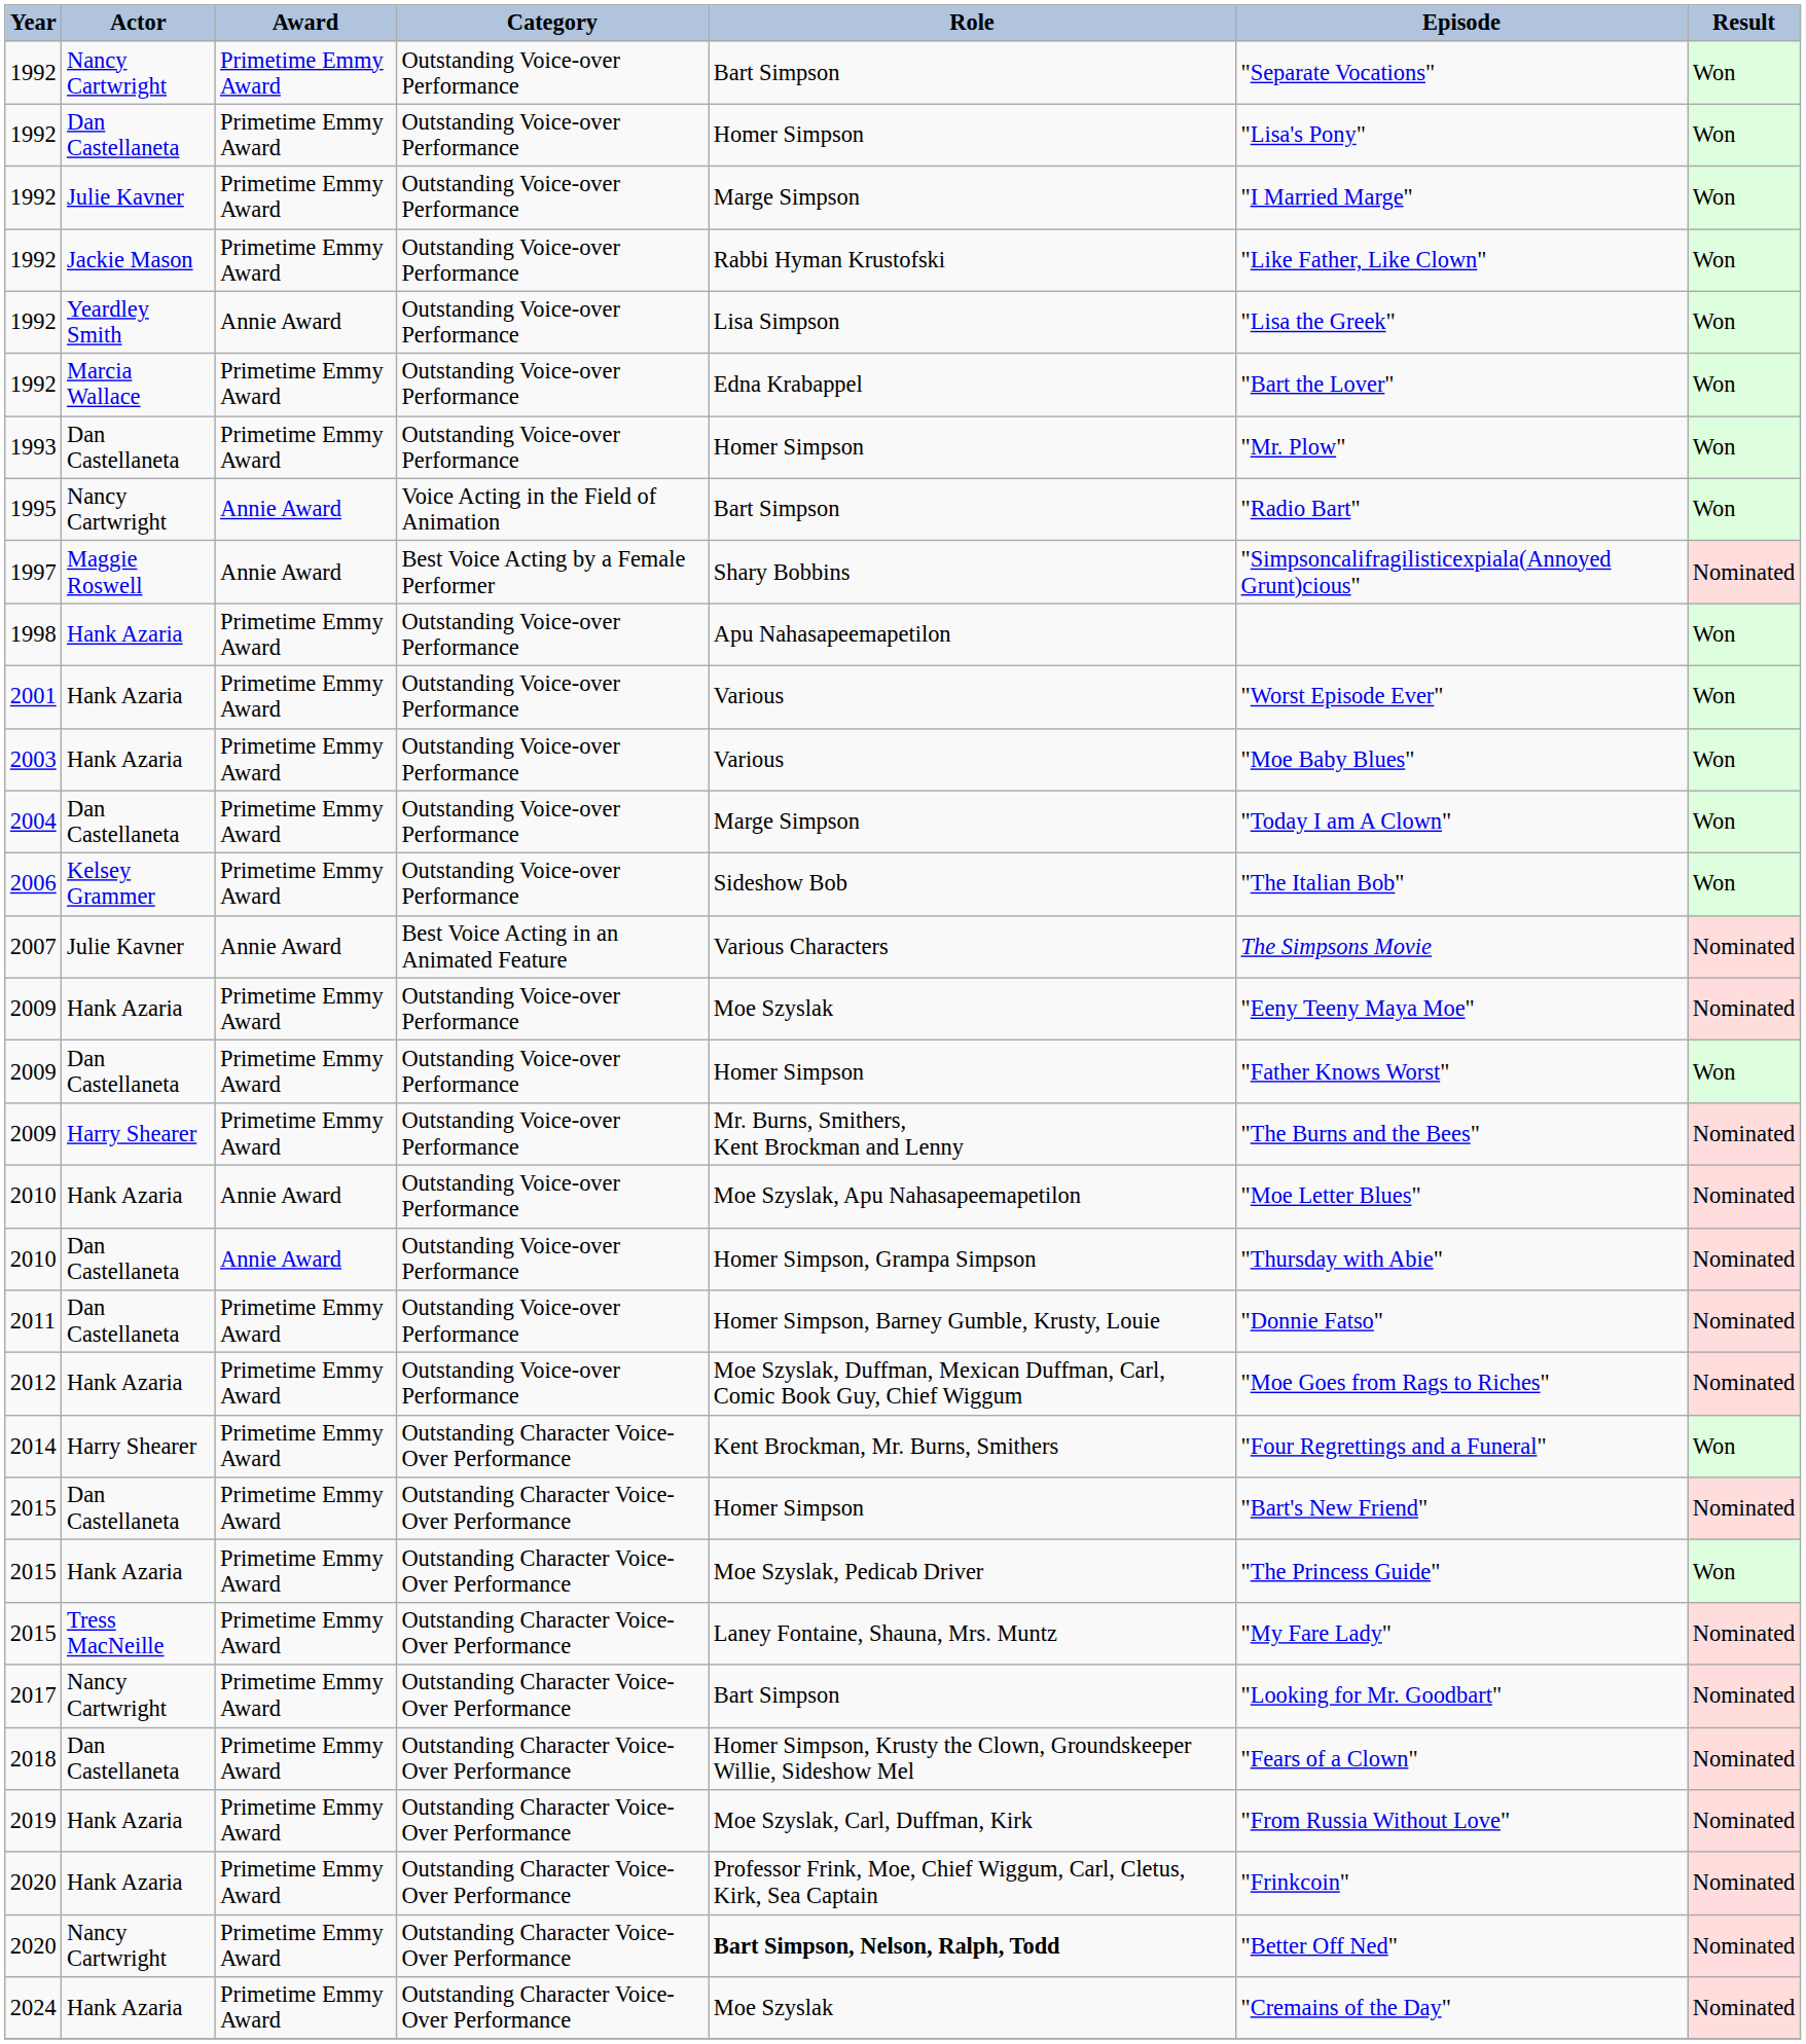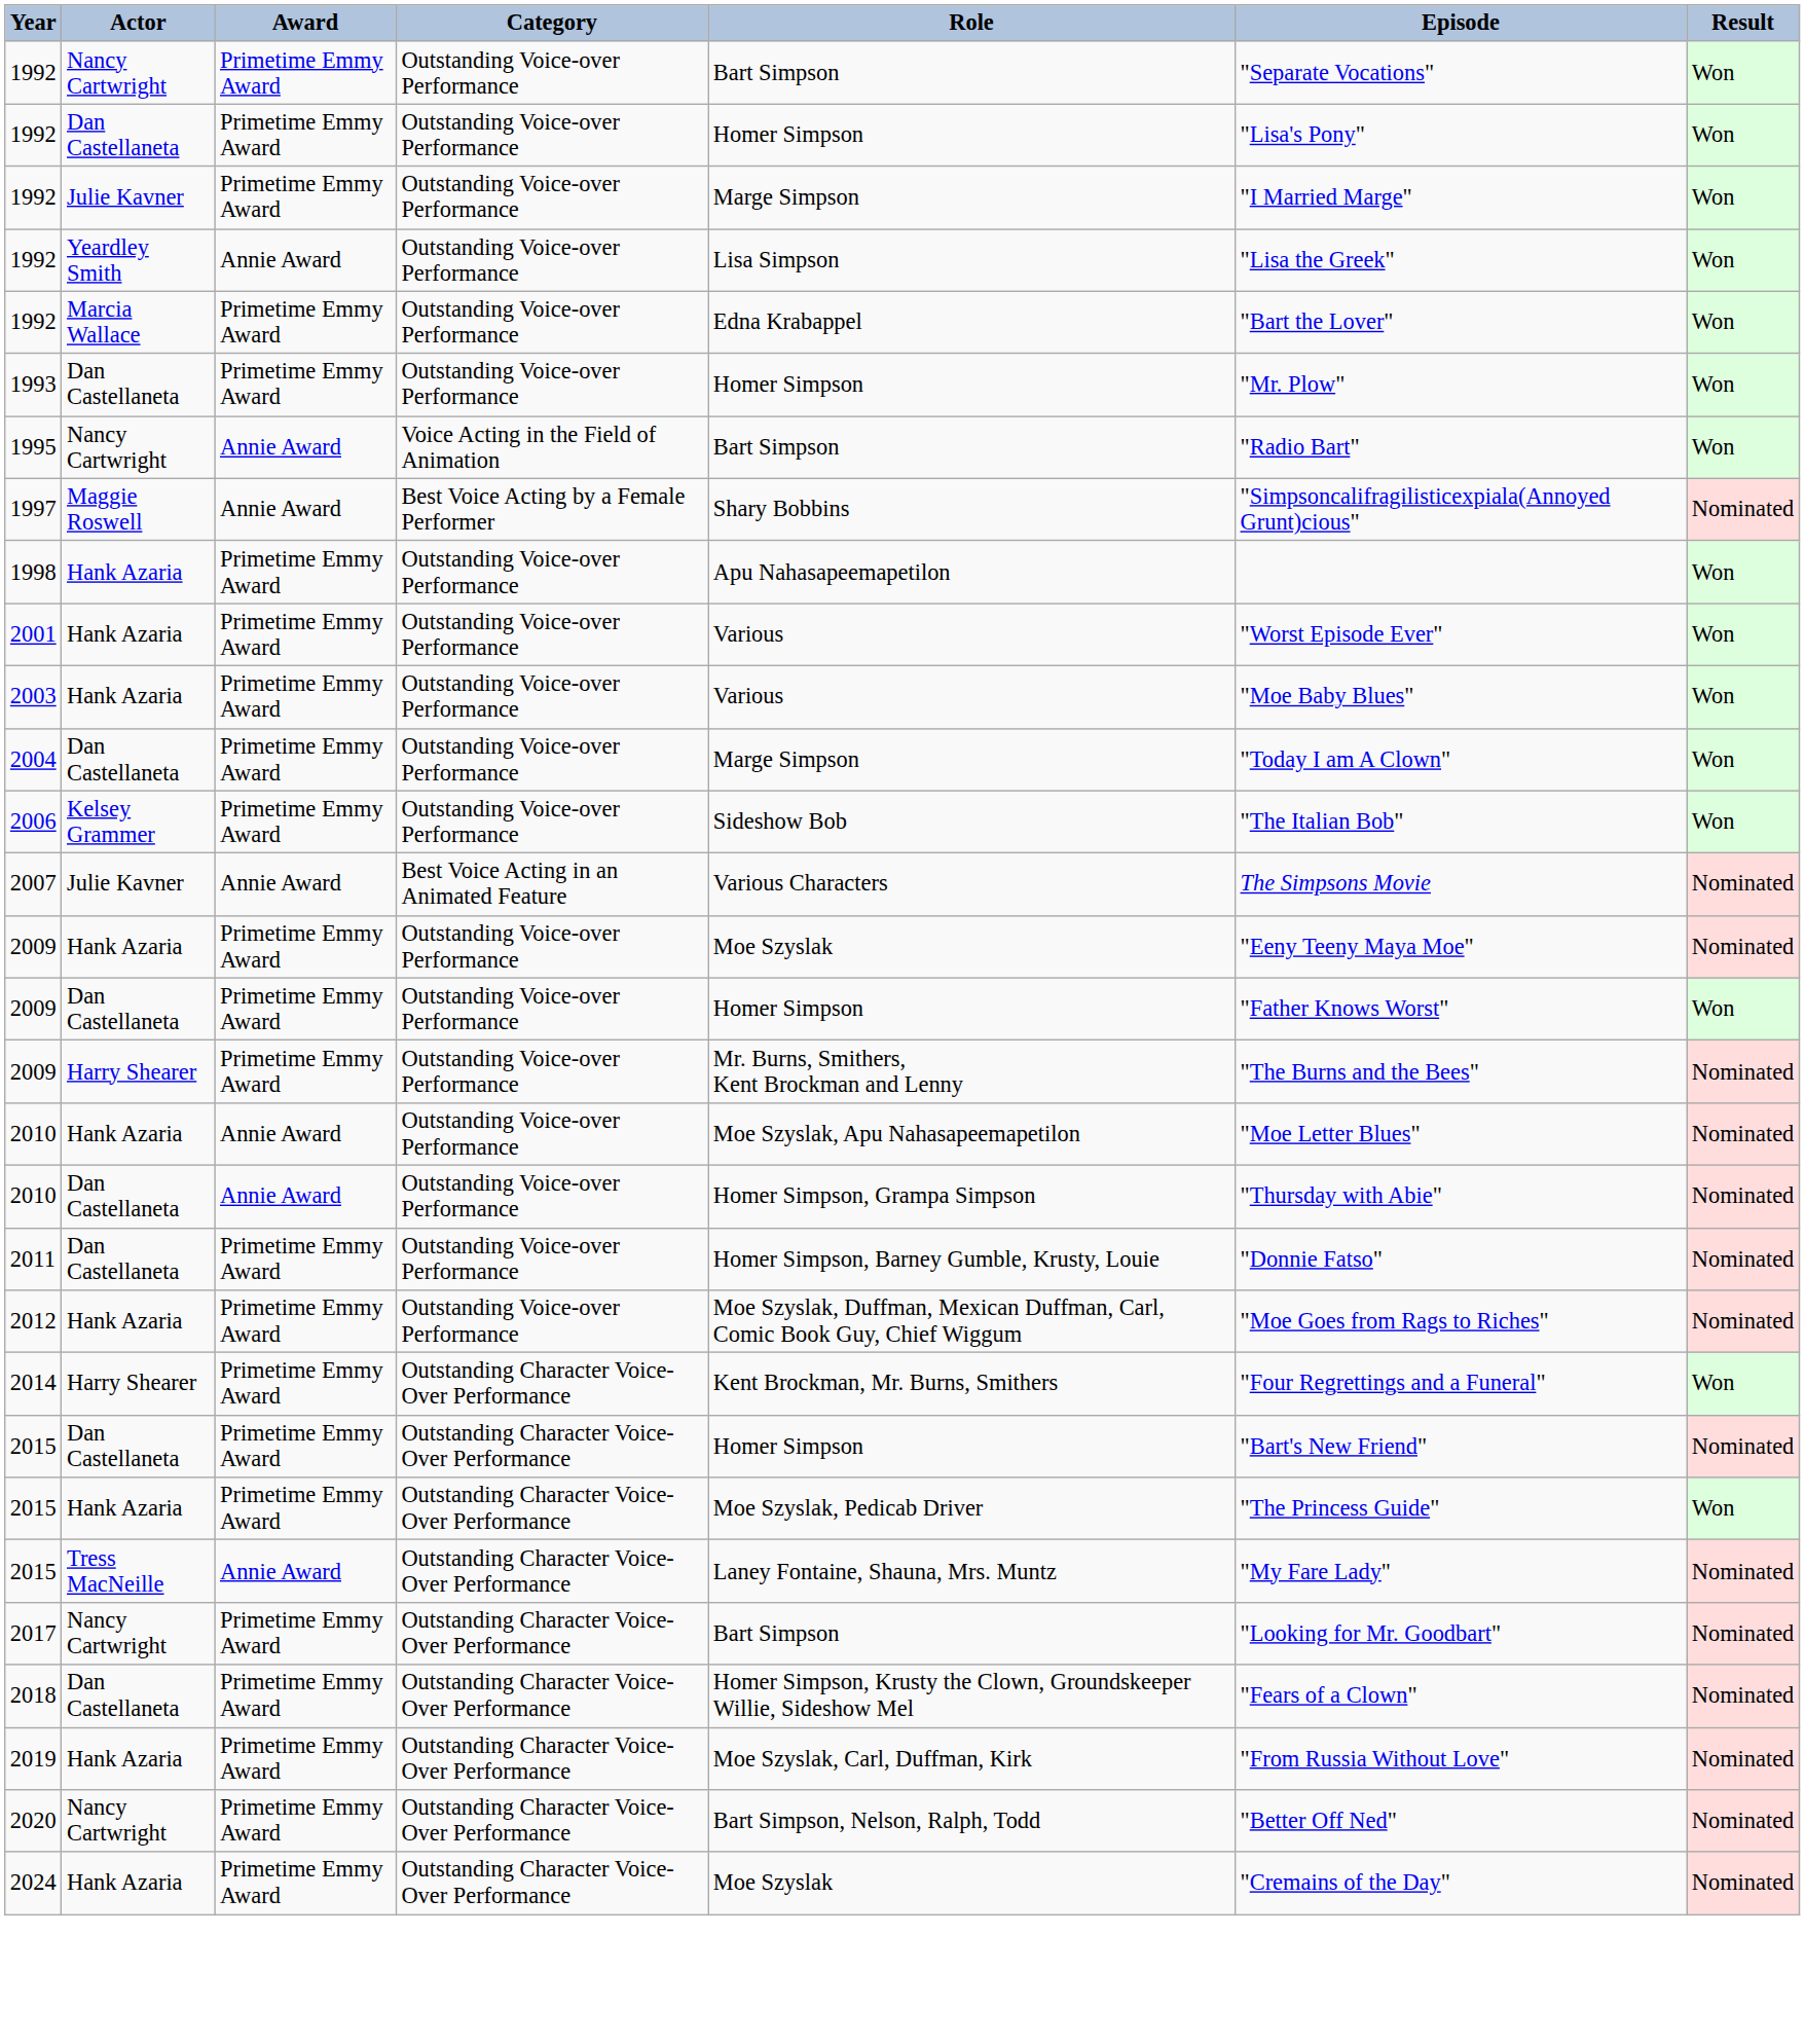- row: 1992 | Jackie Mason | Primetime Emmy Award | Outstanding Voice-over Performance | Rabbi Hyman Krustofski | "Like Father, Like Clown" | Won
2015 / Tress MacNeille | Award: Primetime Emmy Award -> Annie Award
- row: 2020 | Hank Azaria | Primetime Emmy Award | Outstanding Character Voice-Over Performance | Professor Frink, Moe, Chief Wiggum, Carl, Cletus, Kirk, Sea Captain | "Frinkcoin" | Nominated
2020 / Nancy Cartwright | Role: bold -> normal
